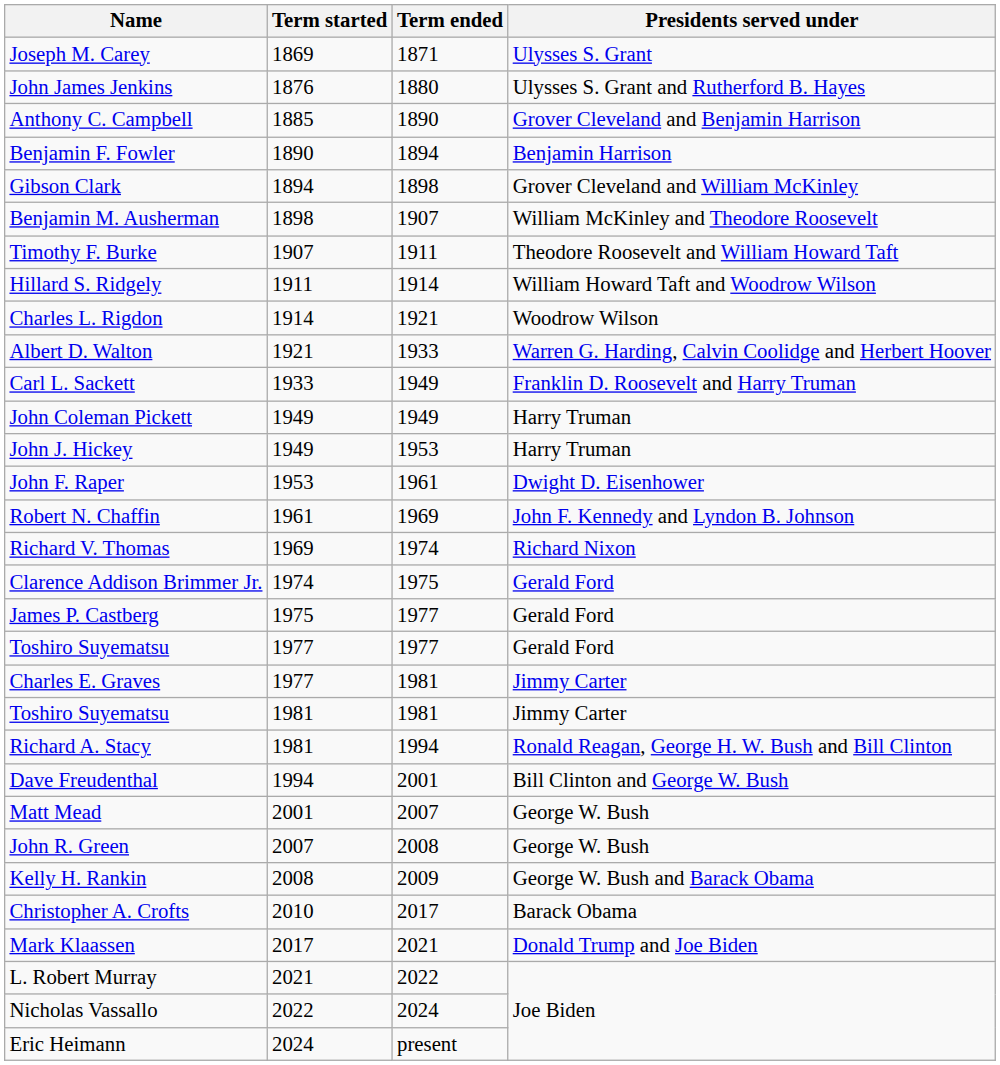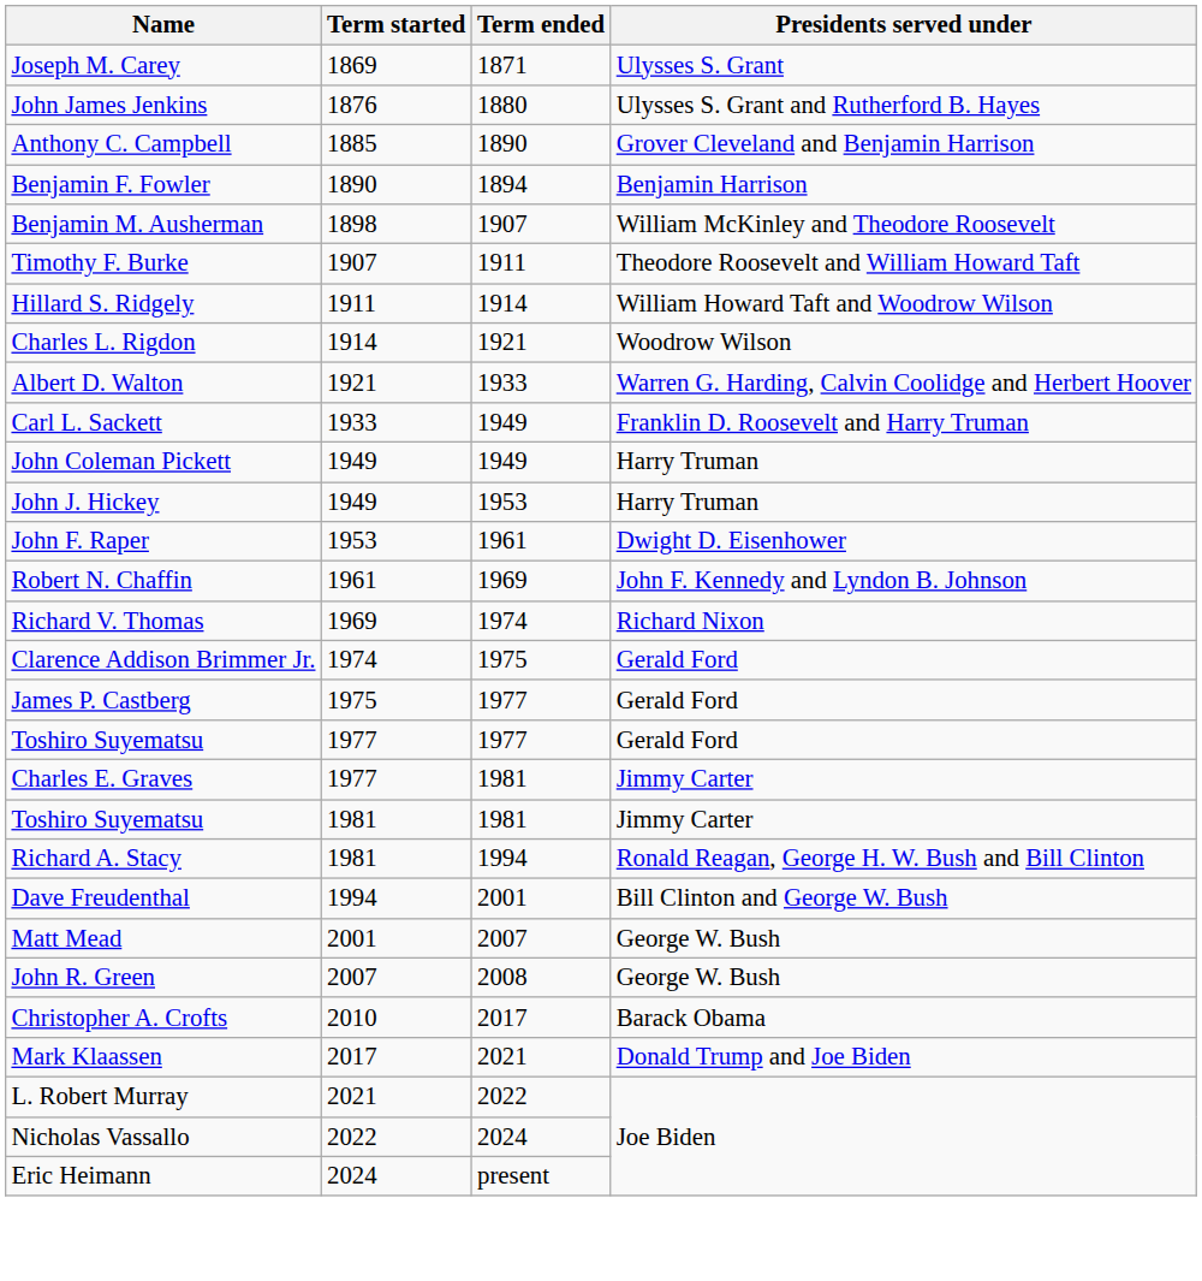- row: Gibson Clark | 1894 | 1898 | Grover Cleveland and William McKinley
- row: Kelly H. Rankin | 2008 | 2009 | George W. Bush and Barack Obama
